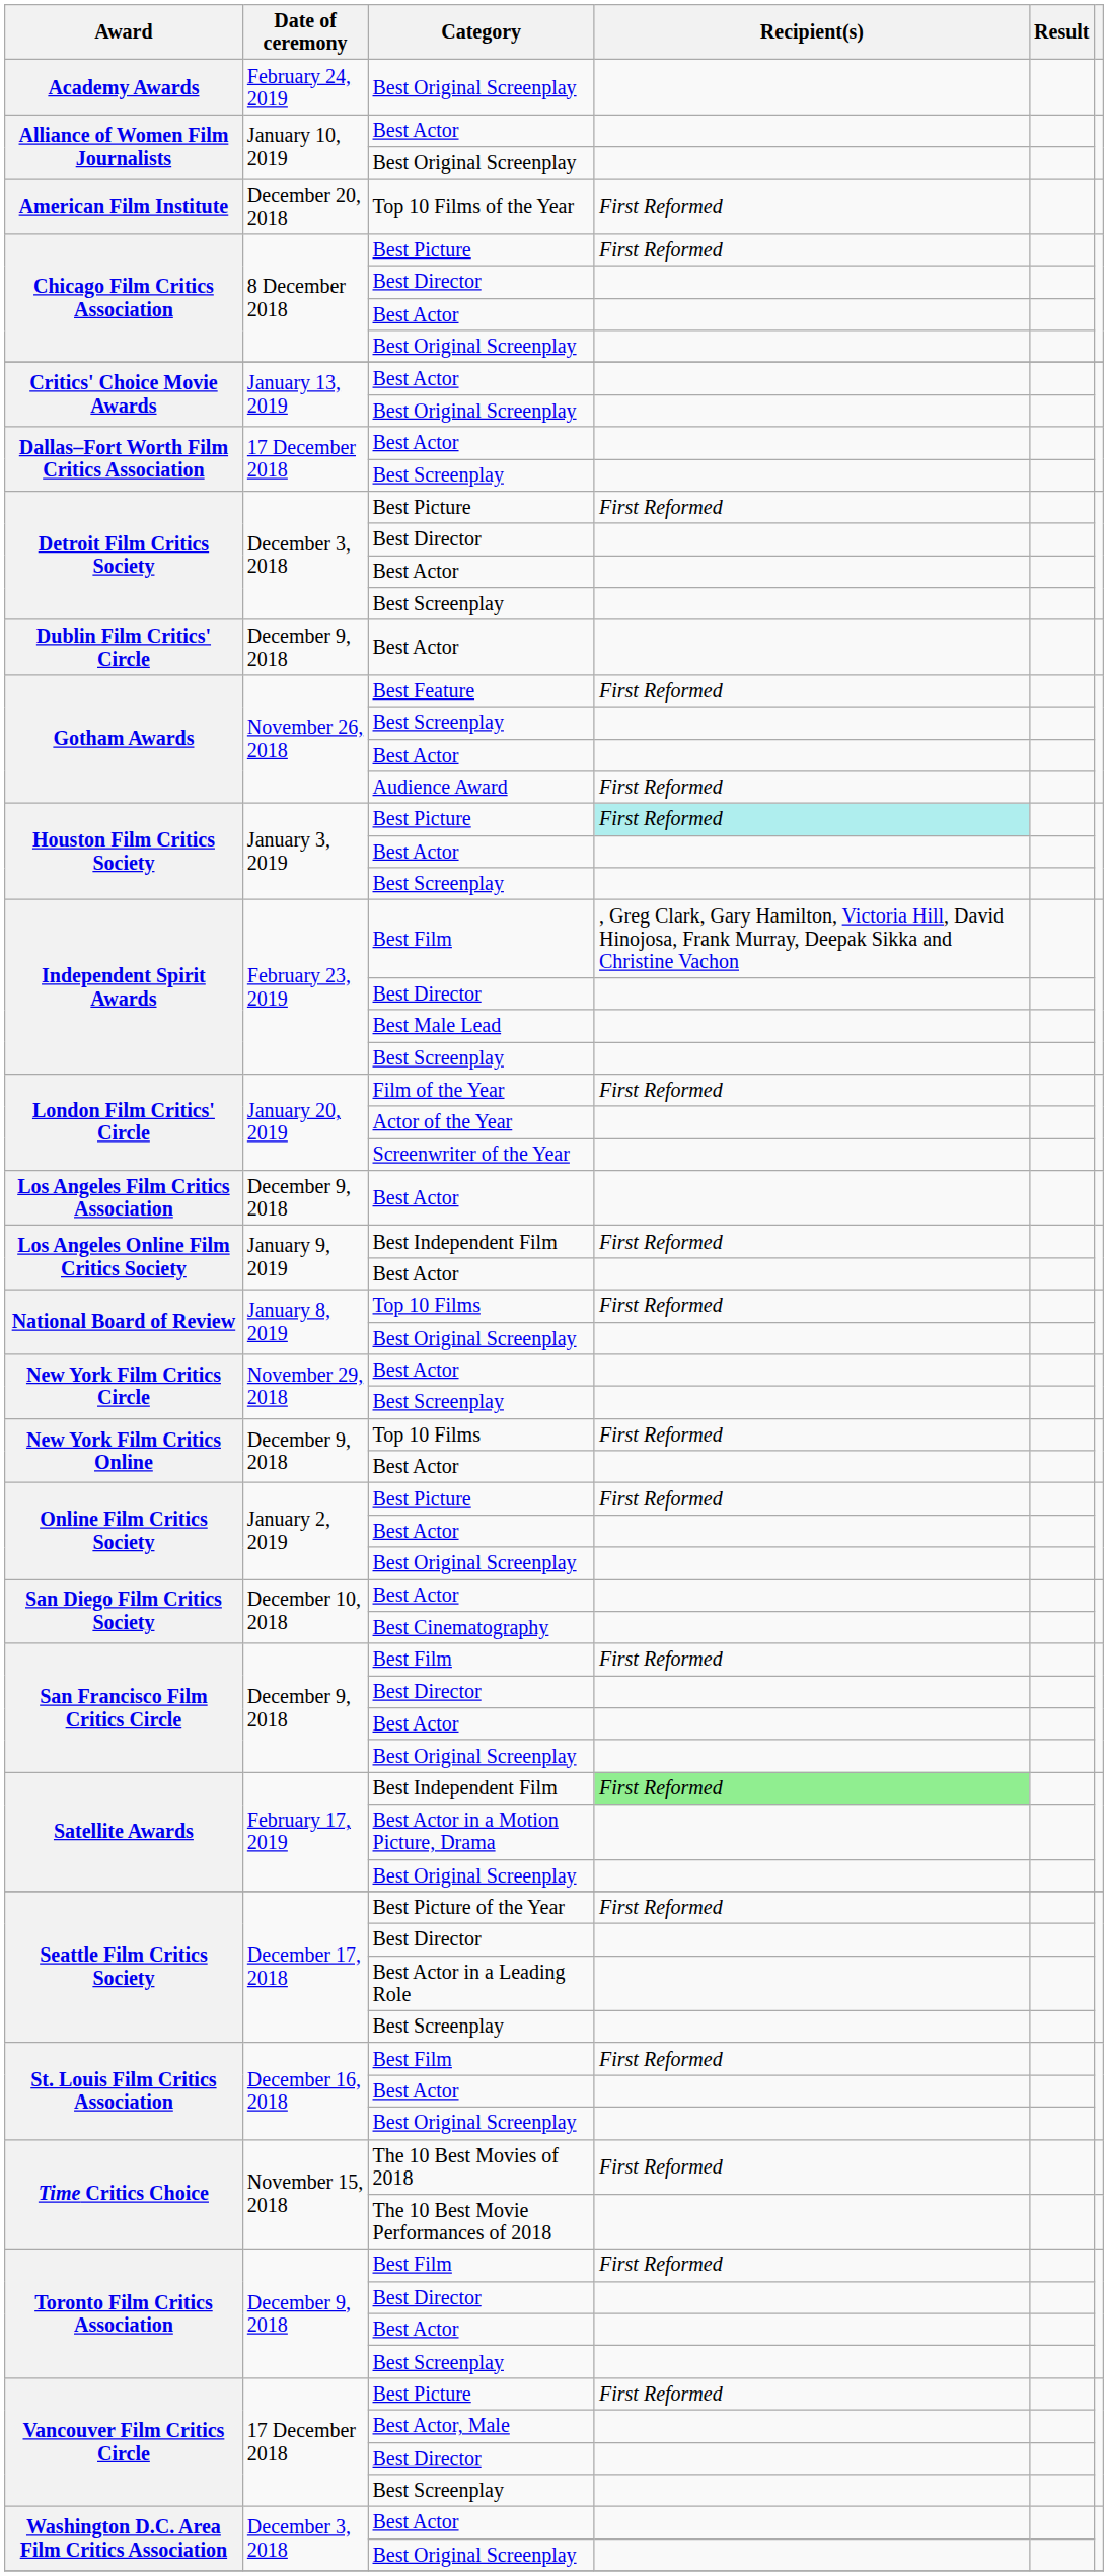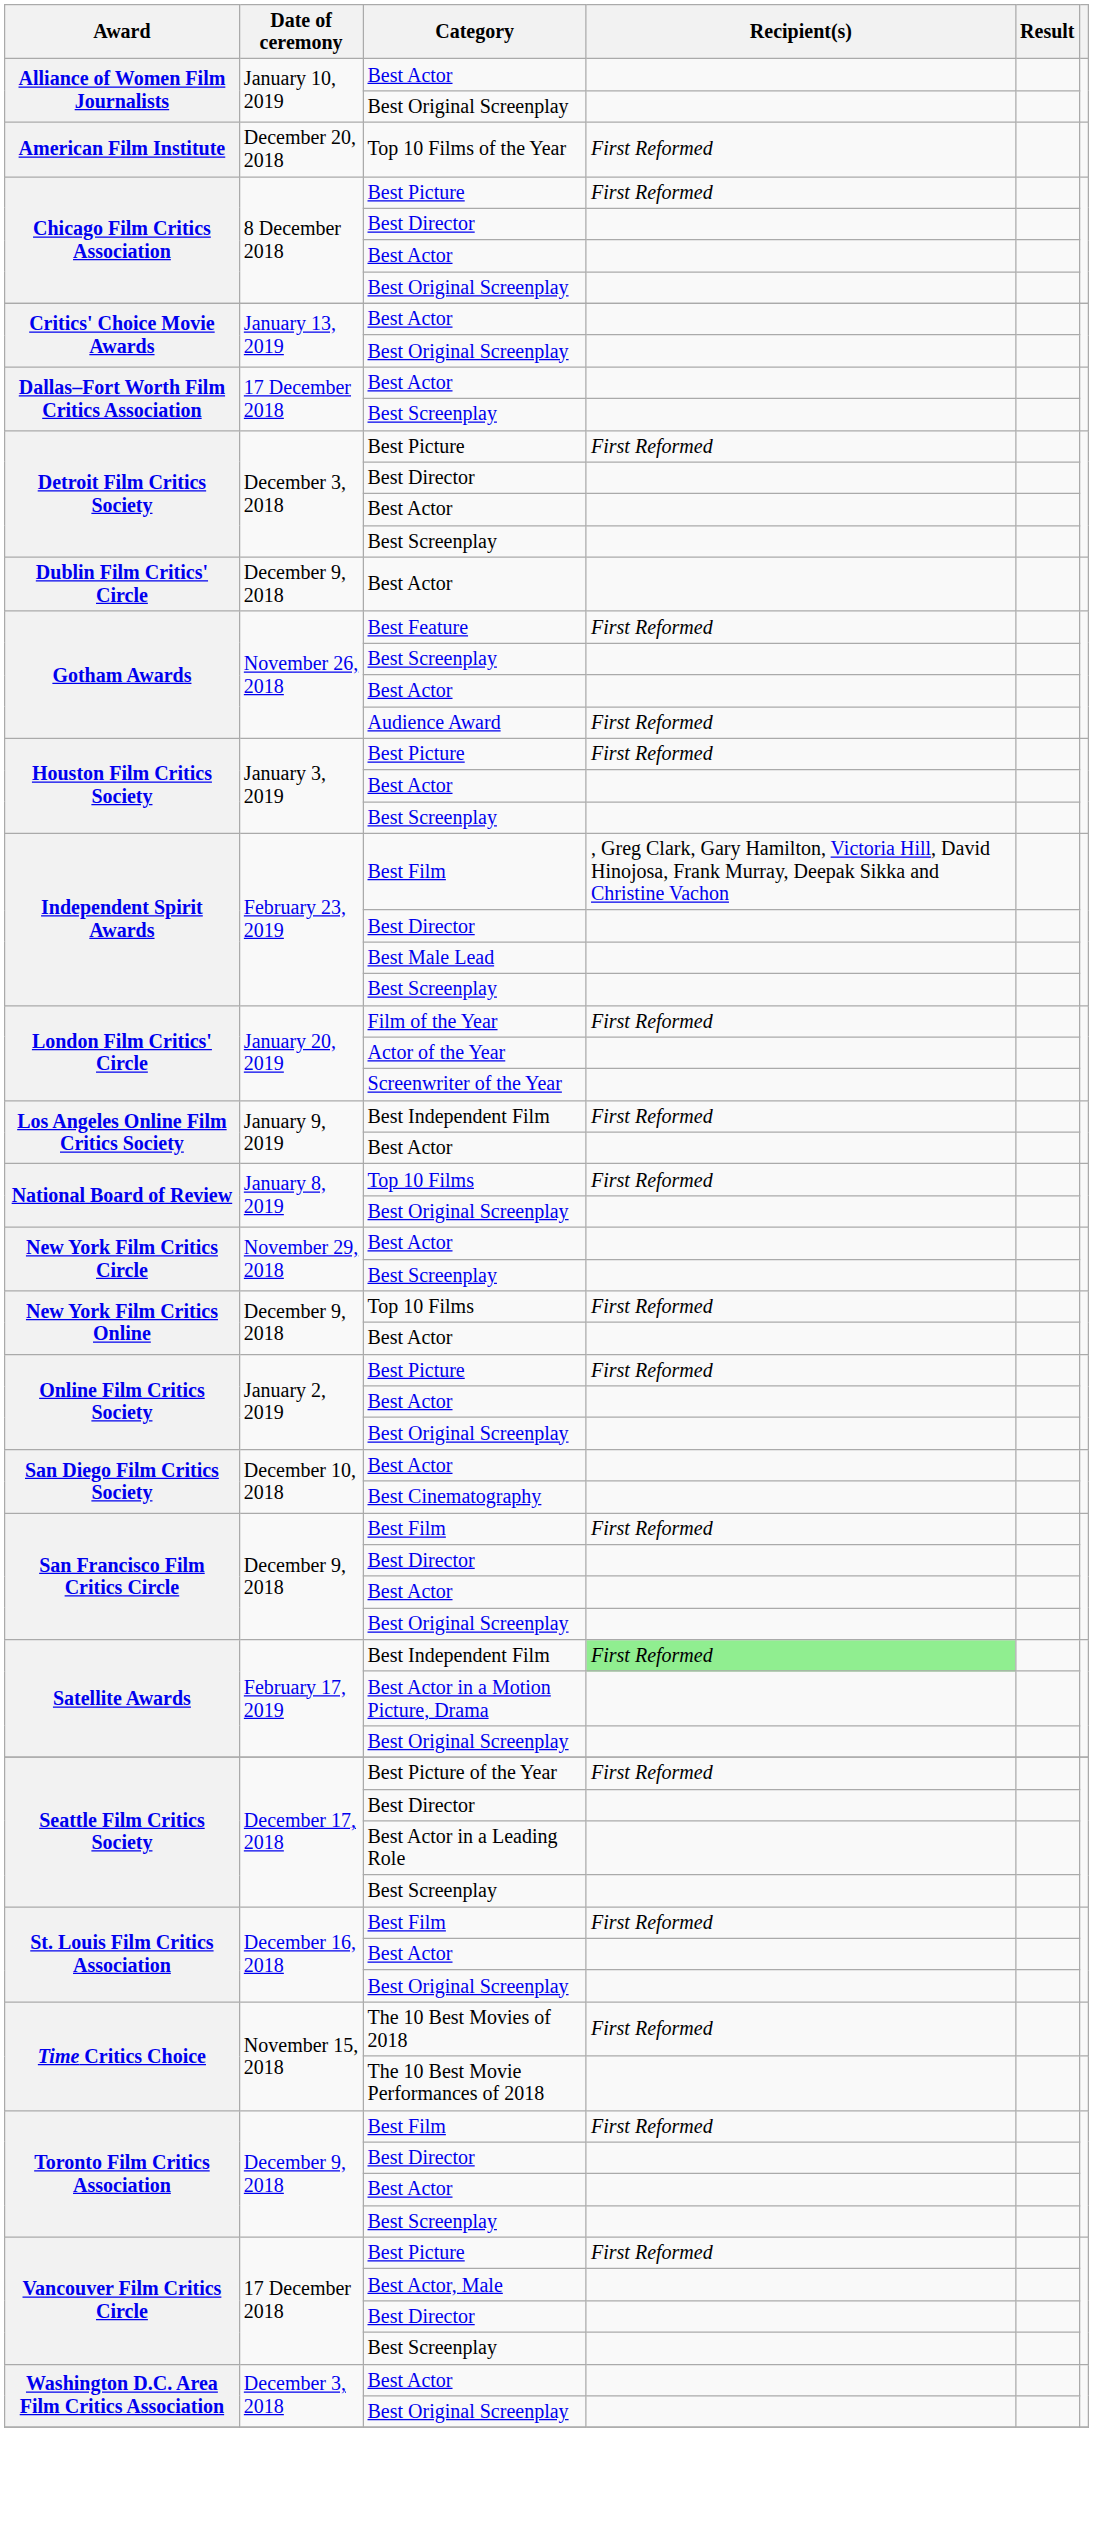- row: Academy Awards | February 24, 2019 | Best Original Screenplay
Houston Film Critics Society / Best Picture | Recipient(s): paleturquoise background -> no background
- row: Los Angeles Film Critics Association | December 9, 2018 | Best Actor
